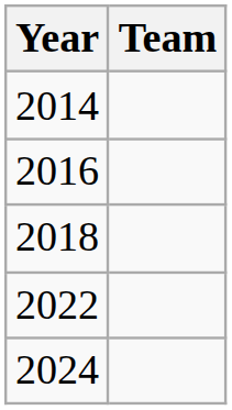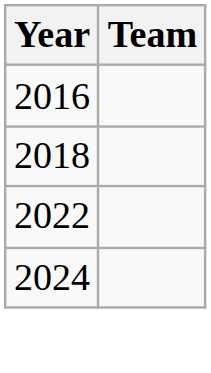- row: 2014
